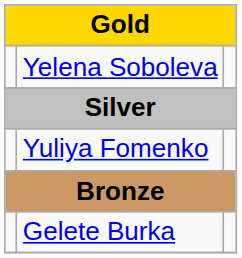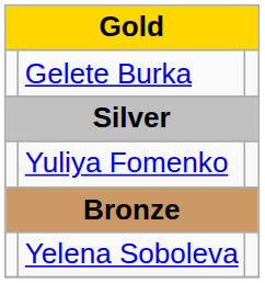rows swapped: Yelena Soboleva <-> Gelete Burka
